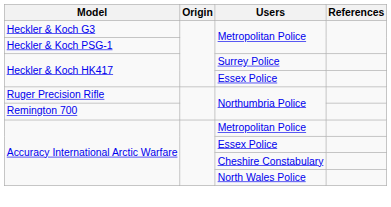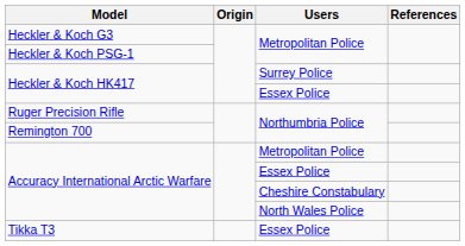+ row: Tikka T3 | Essex Police
